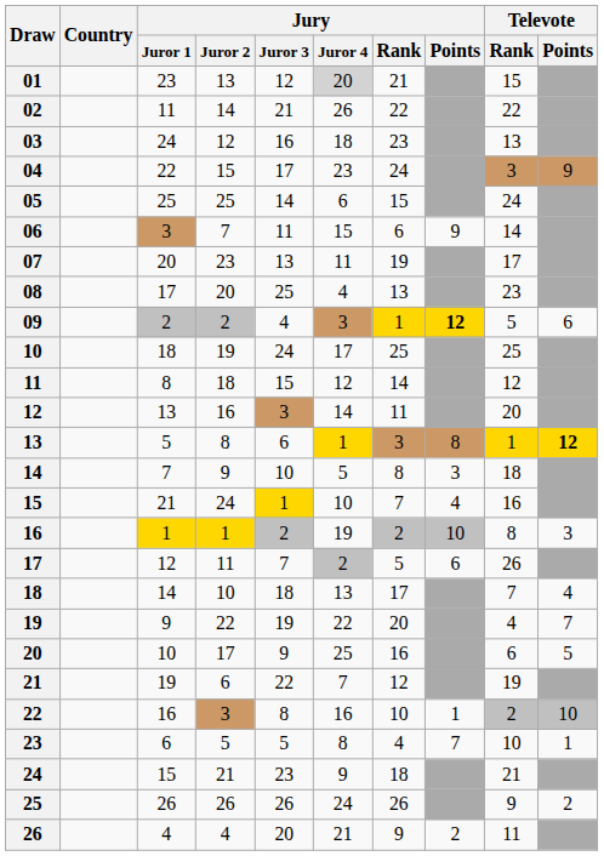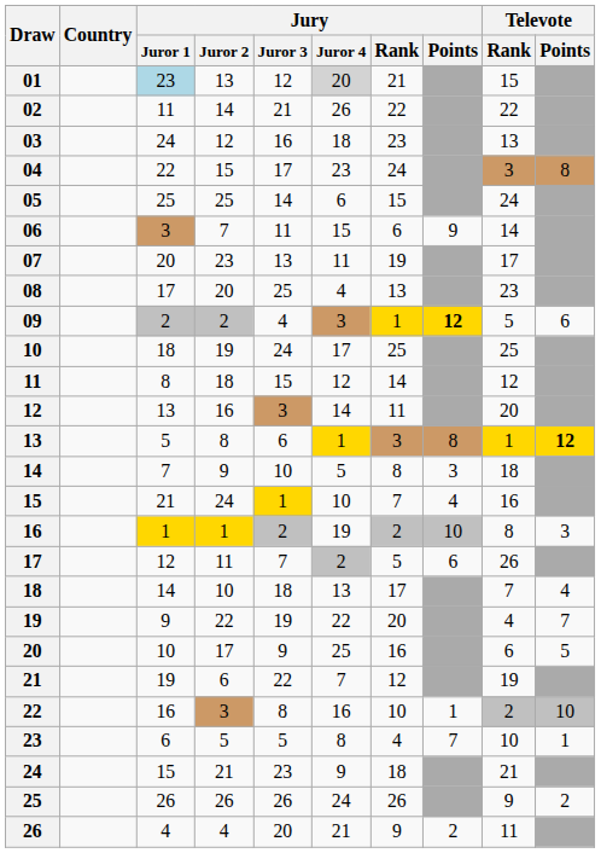01 | Jury / Juror 1: no background -> lightblue background
04 | Televote / Points: 9 -> 8
